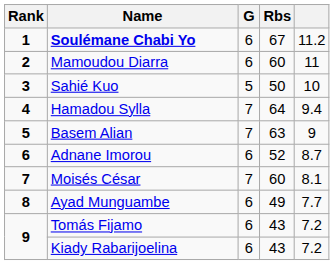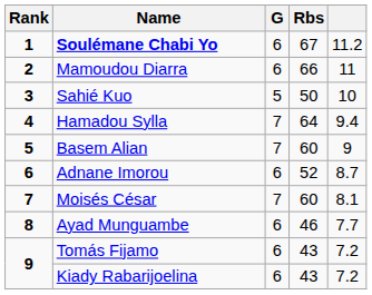Mamoudou Diarra | Rbs: 60 -> 66
Basem Alian | Rbs: 63 -> 60
Ayad Munguambe | Rbs: 49 -> 46
